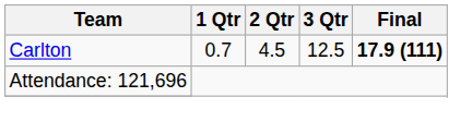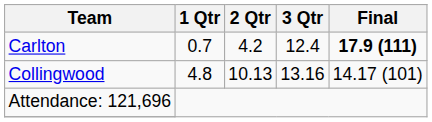Carlton | 2 Qtr: 4.5 -> 4.2
Carlton | 3 Qtr: 12.5 -> 12.4
+ row: Collingwood | 4.8 | 10.13 | 13.16 | 14.17 (101)
